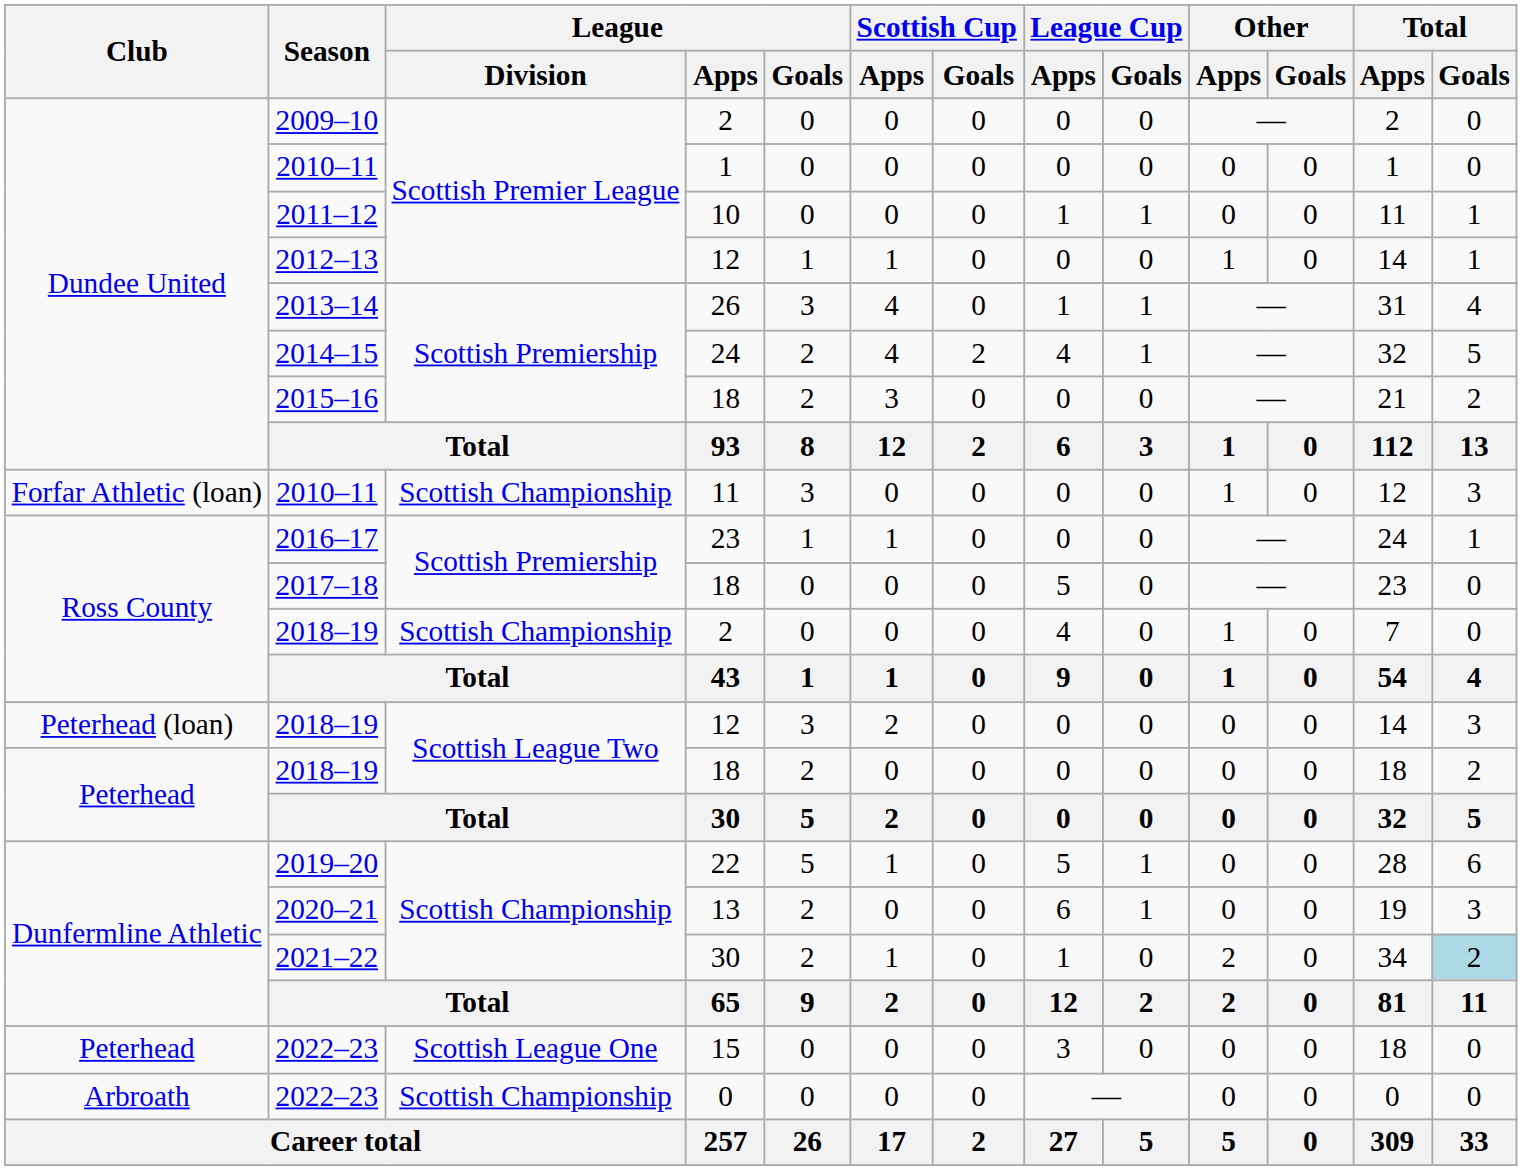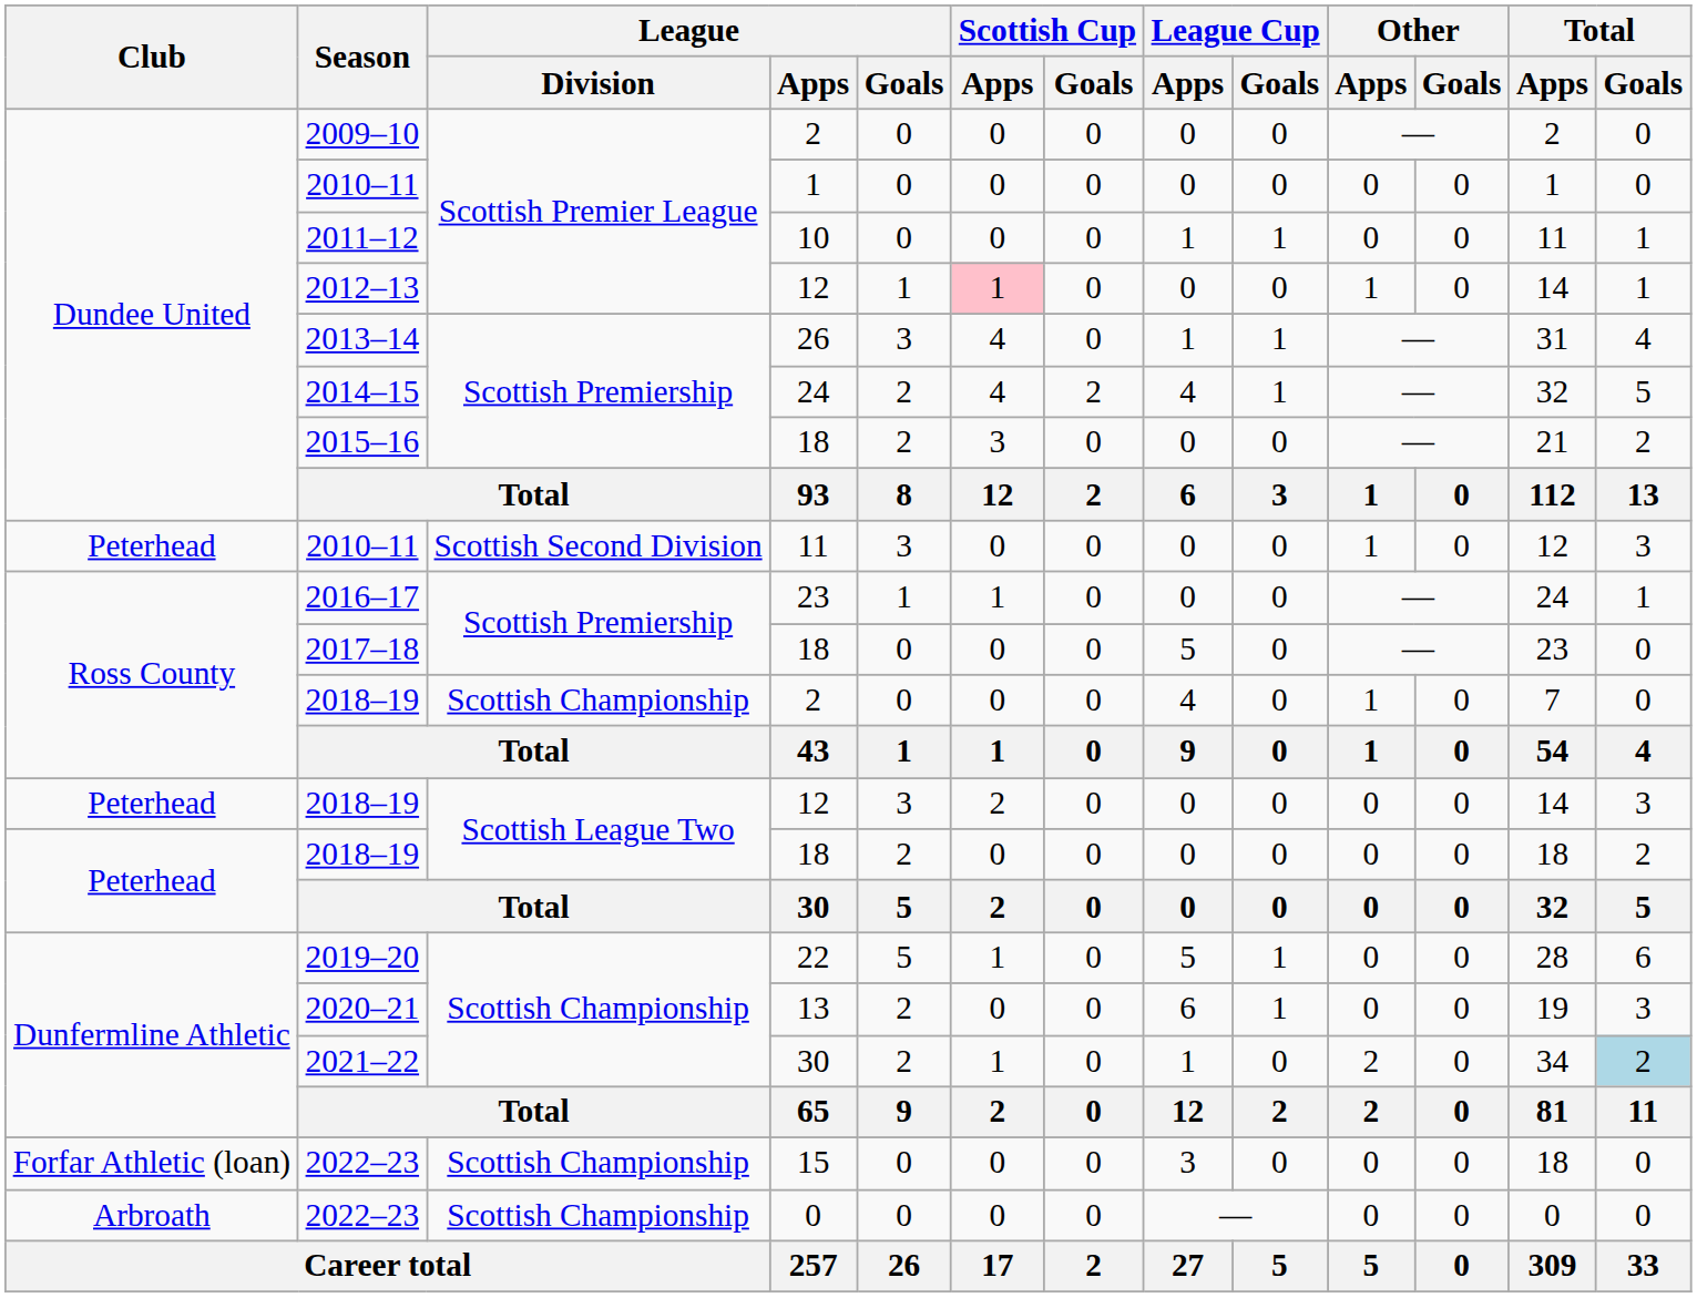2012–13 | Scottish Cup / Apps: no background -> pink background
2010–11 / 11 | Club: Forfar Athletic (loan) -> Peterhead
2010–11 / 11 | League / Division: Scottish Championship -> Scottish Second Division
2018–19 / 12 | Club: Peterhead (loan) -> Peterhead
2022–23 / 15 | Club: Peterhead -> Forfar Athletic (loan)
2022–23 / 15 | League / Division: Scottish League One -> Scottish Championship
